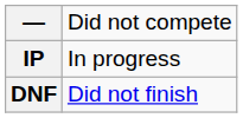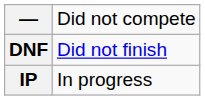rows swapped: IP <-> DNF
